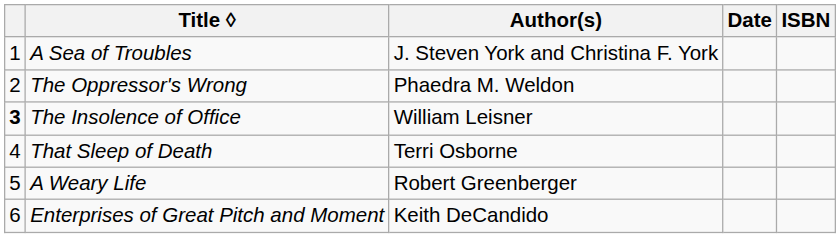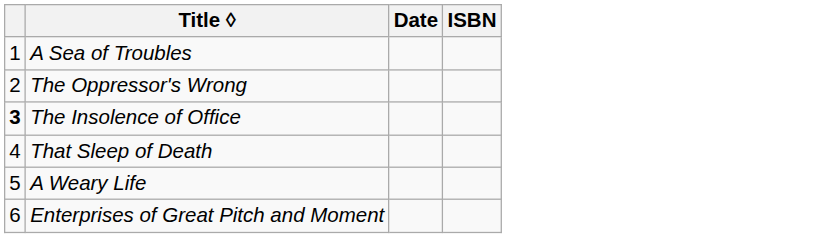- column: Author(s) | J. Steven York and Christina F. York | Phaedra M. Weldon | William Leisner | Terri Osborne | Robert Greenberger | Keith DeCandido
